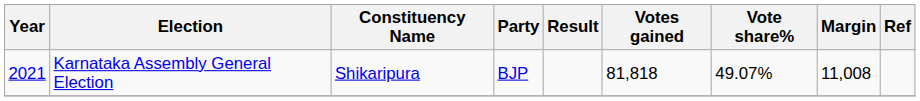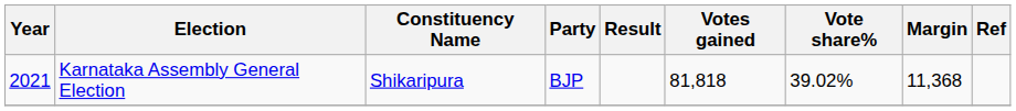Karnataka Assembly General Election | Vote share%: 49.07% -> 39.02%
Karnataka Assembly General Election | Margin: 11,008 -> 11,368
